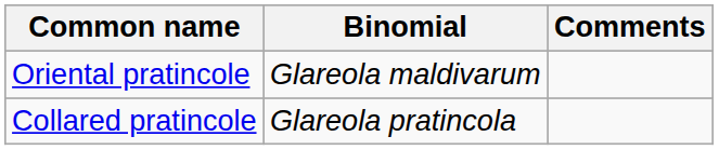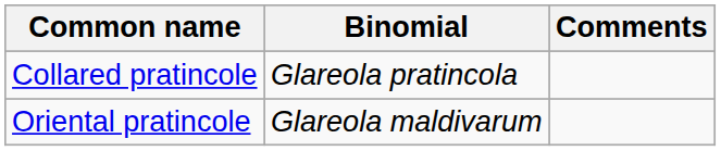rows swapped: Collared pratincole <-> Oriental pratincole
